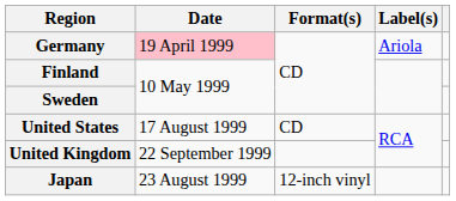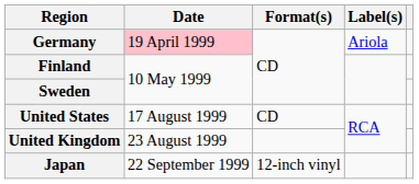United Kingdom | Date: 22 September 1999 -> 23 August 1999
Japan | Date: 23 August 1999 -> 22 September 1999
